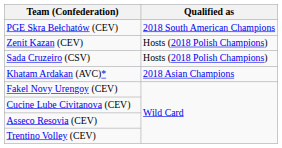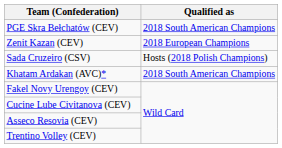Zenit Kazan (CEV) | Qualified as: Hosts (2018 Polish Champions) -> 2018 European Champions
Khatam Ardakan (AVC)* | Qualified as: 2018 Asian Champions -> 2018 South American Champions
